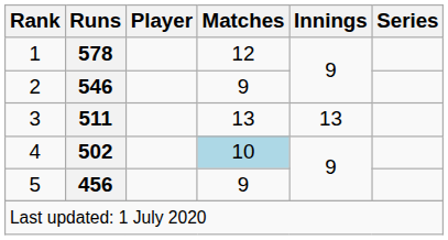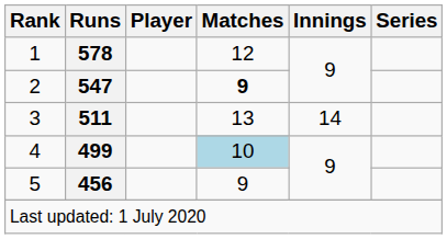2 | Runs: 546 -> 547
2 | Matches: normal -> bold
3 | Innings: 13 -> 14
4 | Runs: 502 -> 499
